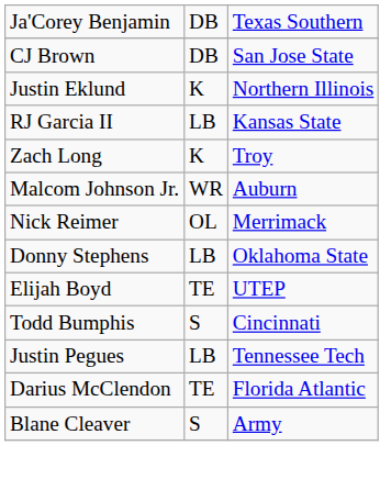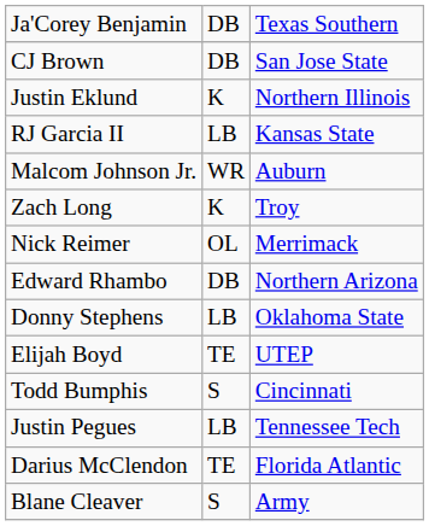rows swapped: Malcom Johnson Jr. <-> Zach Long
+ row: Edward Rhambo | DB | Northern Arizona
